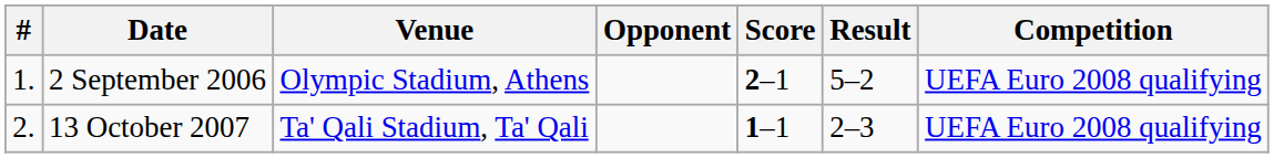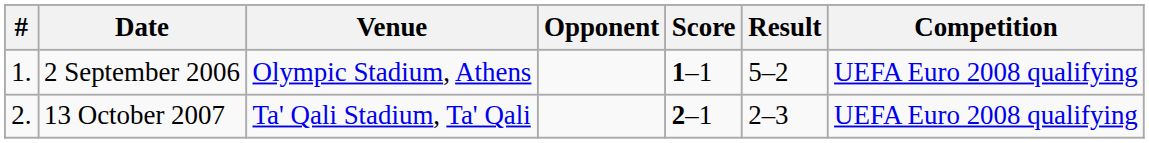2 September 2006 | Score: 2–1 -> 1–1
13 October 2007 | Score: 1–1 -> 2–1
